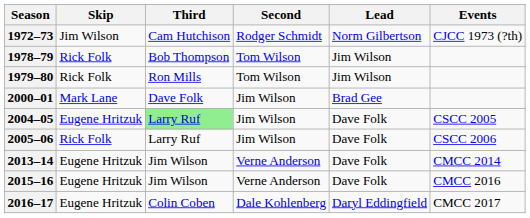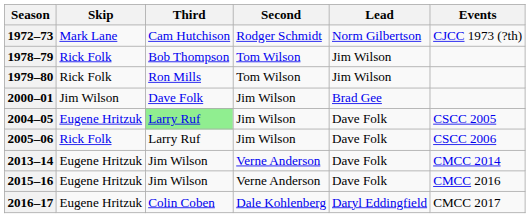1972–73 | Skip: Jim Wilson -> Mark Lane
2000–01 | Skip: Mark Lane -> Jim Wilson
